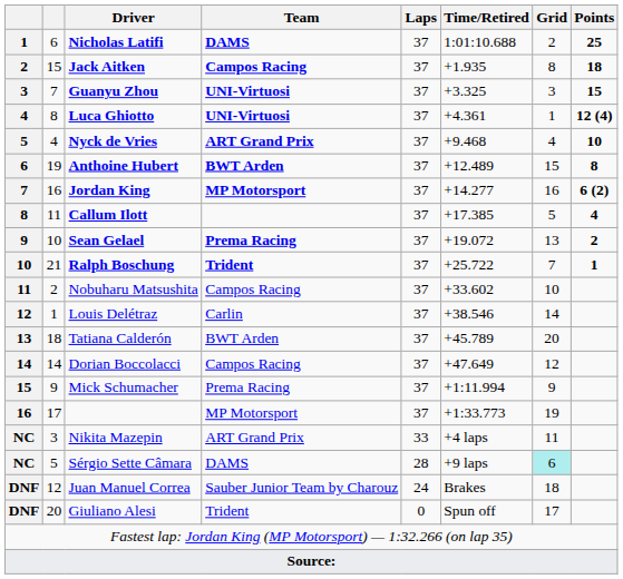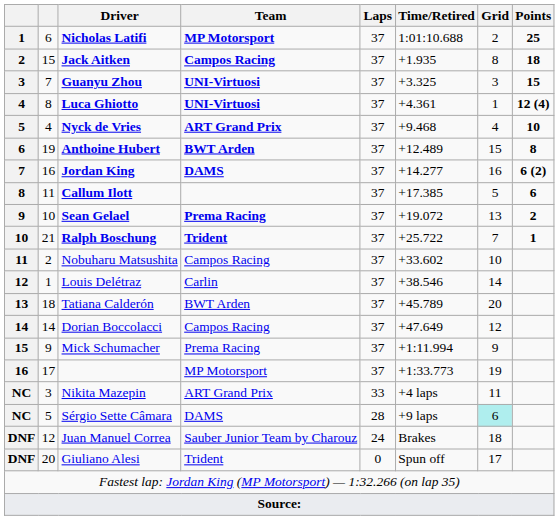Nicholas Latifi | Team: DAMS -> MP Motorsport
Jordan King | Team: MP Motorsport -> DAMS
Callum Ilott | Points: 4 -> 6
